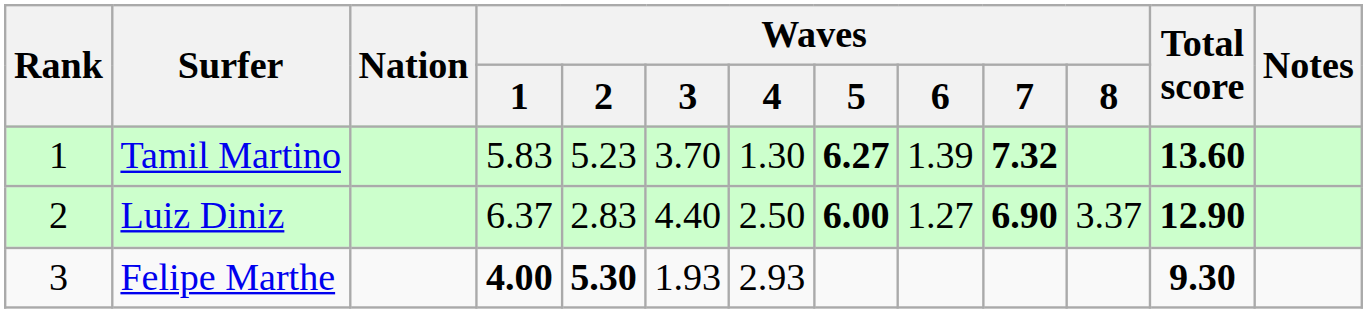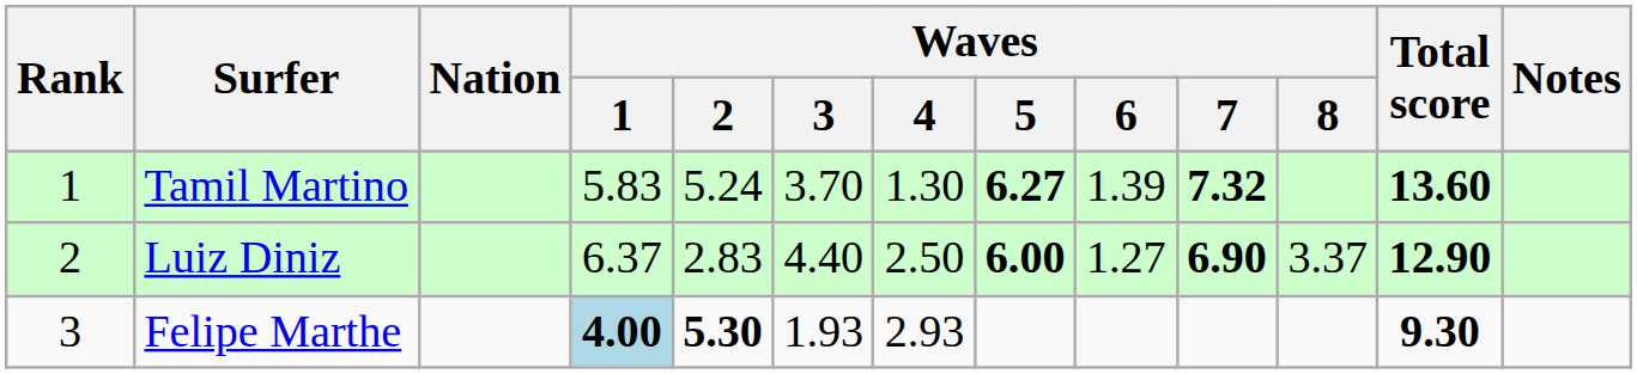Tamil Martino | Waves / 2: 5.23 -> 5.24
Felipe Marthe | Waves / 1: no background -> lightblue background
